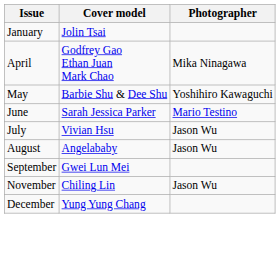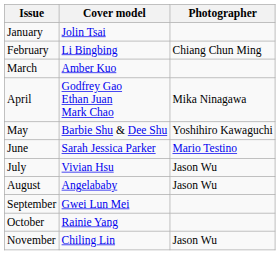+ row: February | Li Bingbing | Chiang Chun Ming
+ row: March | Amber Kuo
+ row: October | Rainie Yang
- row: December | Yung Yung Chang
